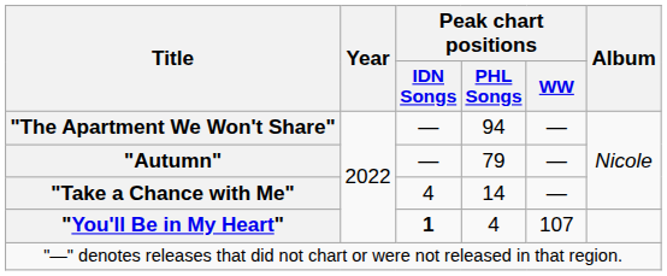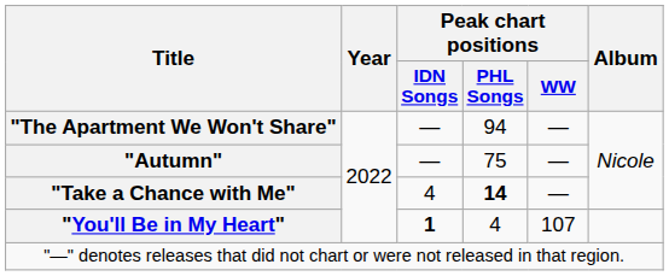"Autumn" | Peak chart positions / PHL Songs: 79 -> 75
"Take a Chance with Me" | Peak chart positions / PHL Songs: normal -> bold
